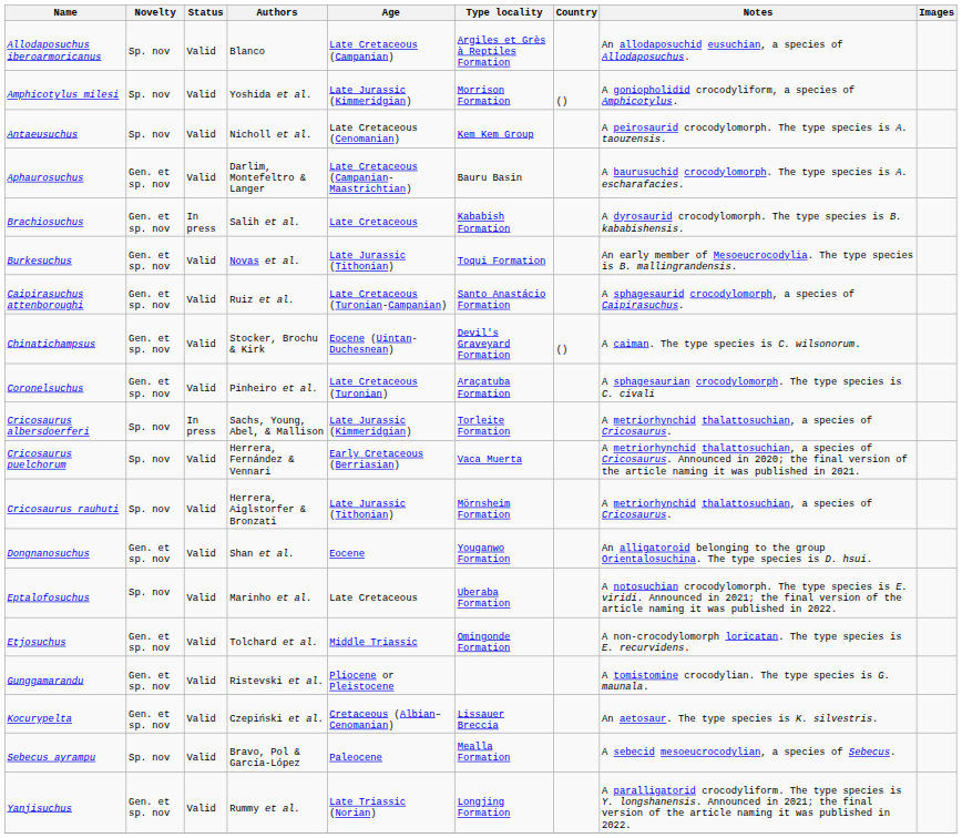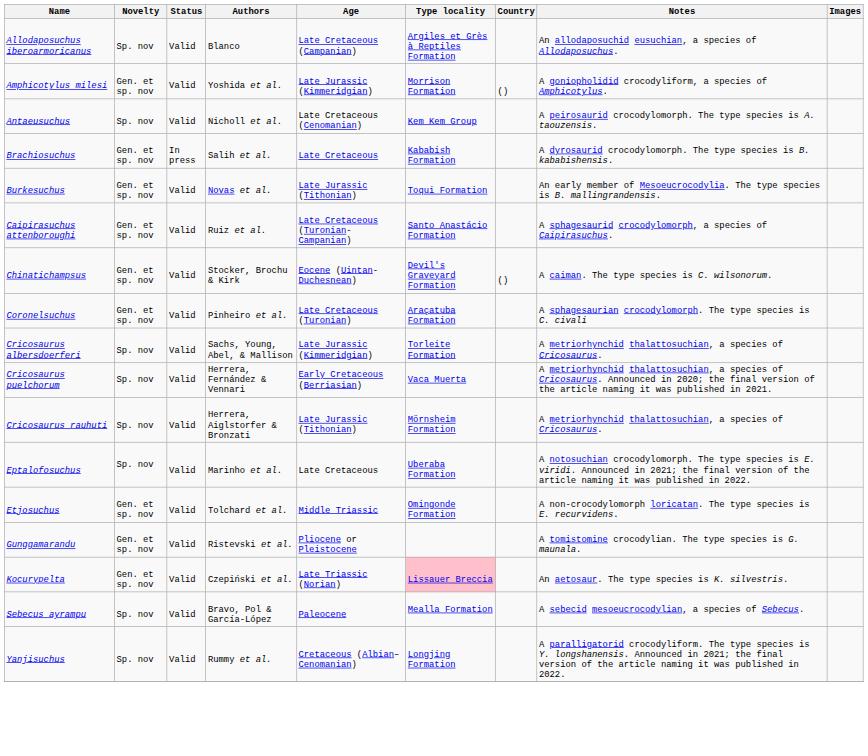Amphicotylus milesi | Novelty: Sp. nov -> Gen. et sp. nov
- row: Aphaurosuchus | Gen. et sp. nov | Valid | Darlim, Montefeltro & Langer | Late Cretaceous (Campanian-Maastrichtian) | Bauru Basin | A baurusuchid crocodylomorph. The type species is A. escharafacies.
Cricosaurus albersdoerferi | Status: In press -> Valid
- row: Dongnanosuchus | Gen. et sp. nov | Valid | Shan et al. | Eocene | Youganwo Formation | An alligatoroid belonging to the group Orientalosuchina. The type species is D. hsui.
Kocurypelta | Age: Cretaceous (Albian–Cenomanian) -> Late Triassic (Norian)
Kocurypelta | Type locality: no background -> pink background
Yanjisuchus | Novelty: Gen. et sp. nov -> Sp. nov
Yanjisuchus | Age: Late Triassic (Norian) -> Cretaceous (Albian–Cenomanian)
